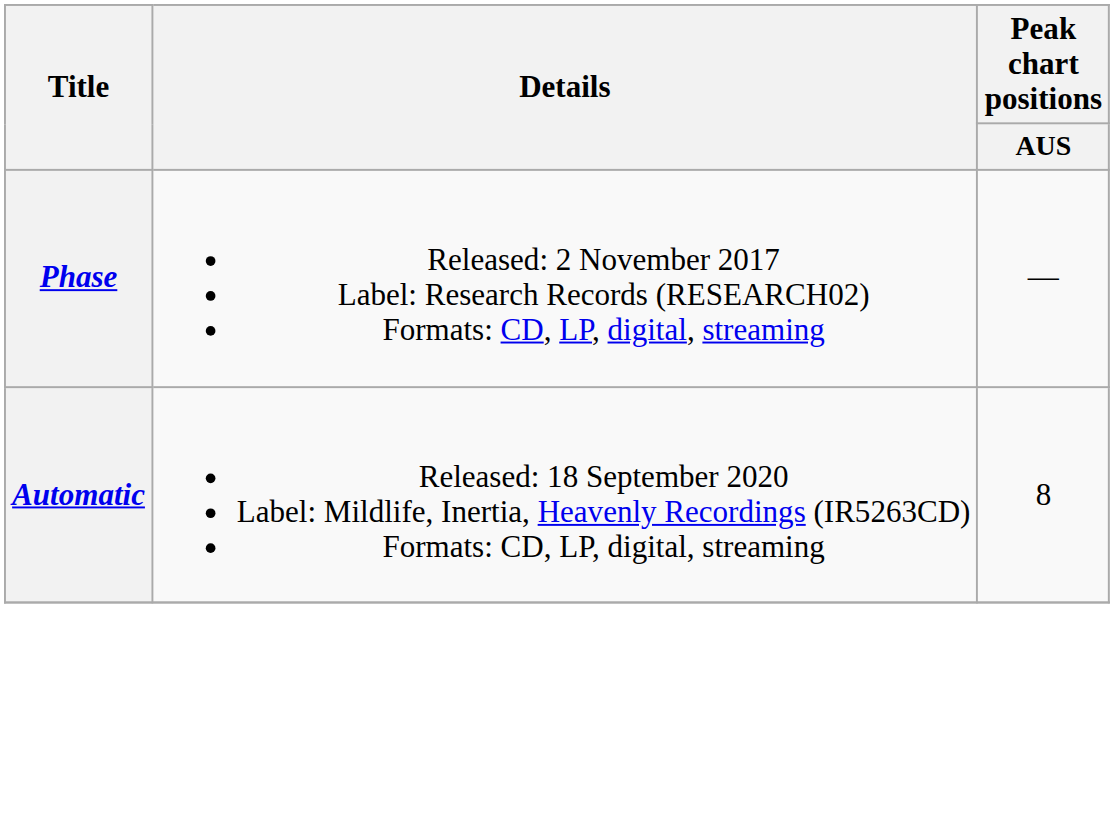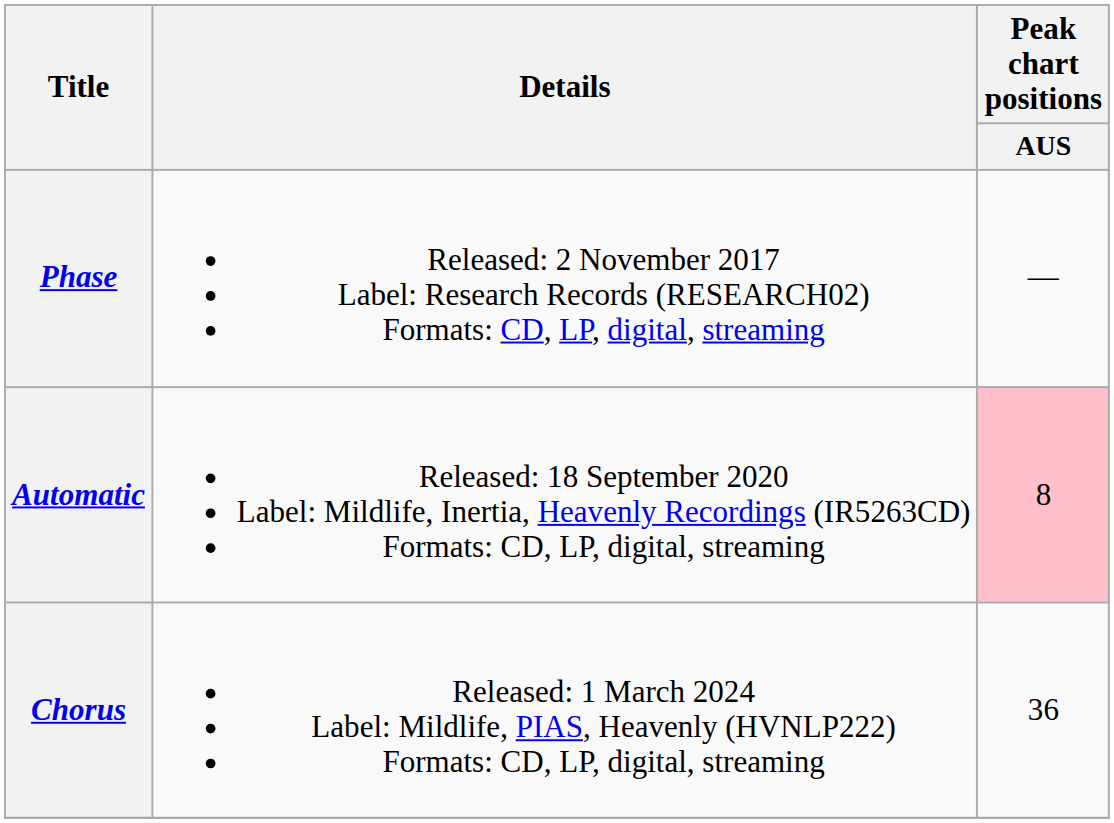Automatic | Peak chart positions / AUS: no background -> pink background
+ row: Chorus | Released: 1 March 2024 Label: Mildlife, PIAS, Heavenly (HVNLP222) Formats: CD, LP, digital, streaming | 36
